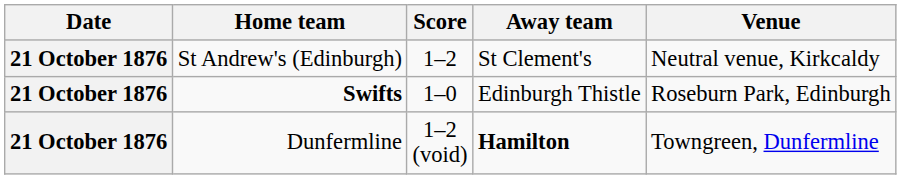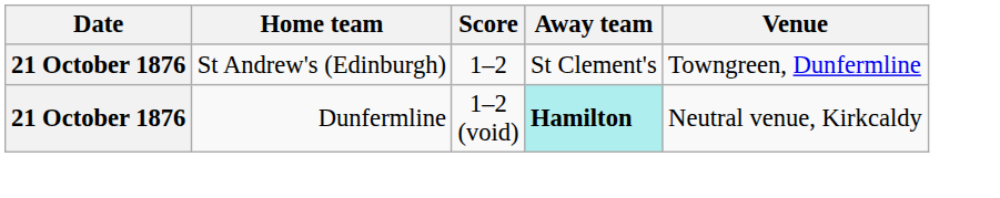St Andrew's (Edinburgh) | Venue: Neutral venue, Kirkcaldy -> Towngreen, Dunfermline
- row: 21 October 1876 | Swifts | 1–0 | Edinburgh Thistle | Roseburn Park, Edinburgh
Dunfermline | Away team: no background -> paleturquoise background
Dunfermline | Venue: Towngreen, Dunfermline -> Neutral venue, Kirkcaldy
